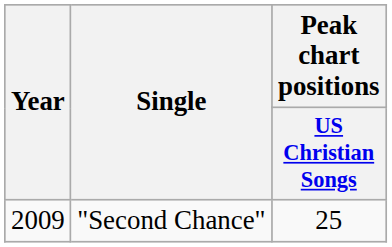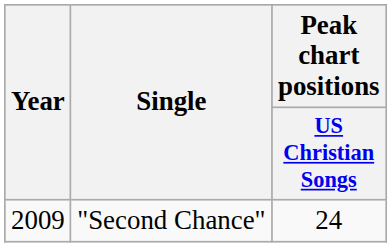"Second Chance" | Peak chart positions / US Christian Songs: 25 -> 24
